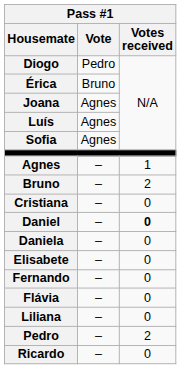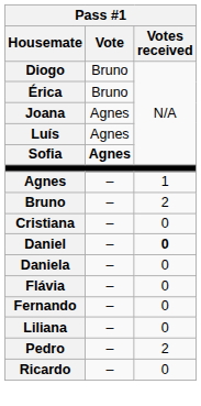Diogo | Vote: Pedro -> Bruno
Sofia | Vote: normal -> bold
- row: Elisabete | – | 0
rows swapped: Fernando <-> Flávia
